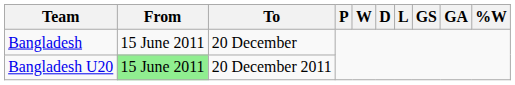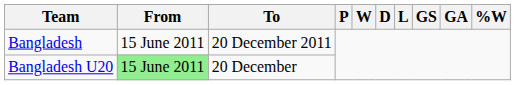Bangladesh | To: 20 December -> 20 December 2011
Bangladesh U20 | To: 20 December 2011 -> 20 December
